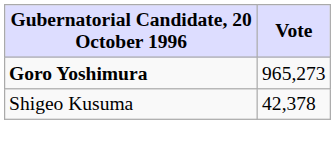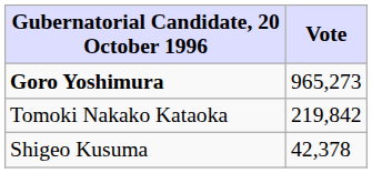+ row: Tomoki Nakako Kataoka | 219,842
